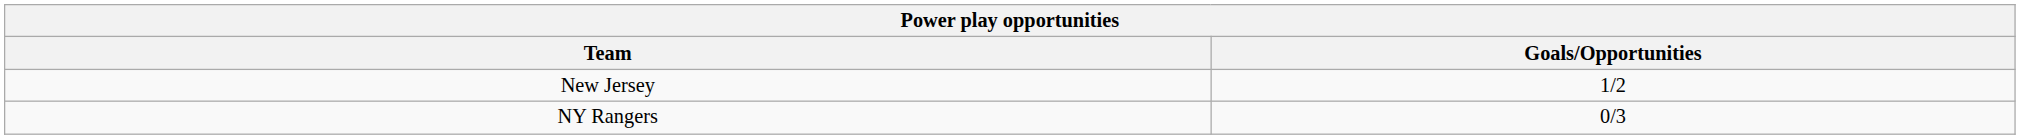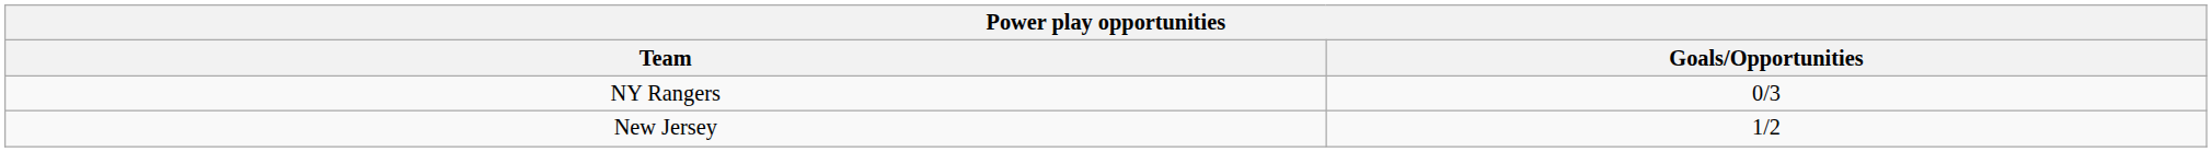rows swapped: NY Rangers <-> New Jersey
